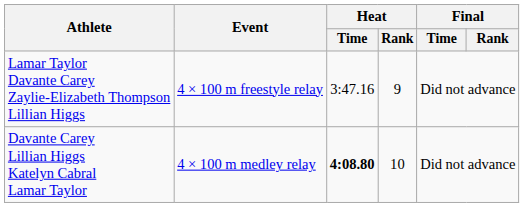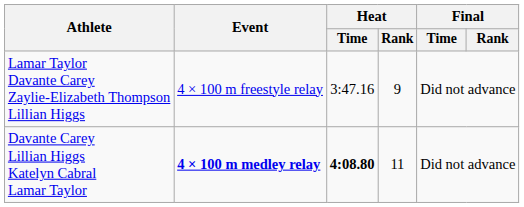Davante Carey Lillian Higgs Katelyn Cabral Lamar Taylor | Event: normal -> bold
Davante Carey Lillian Higgs Katelyn Cabral Lamar Taylor | Heat / Rank: 10 -> 11
